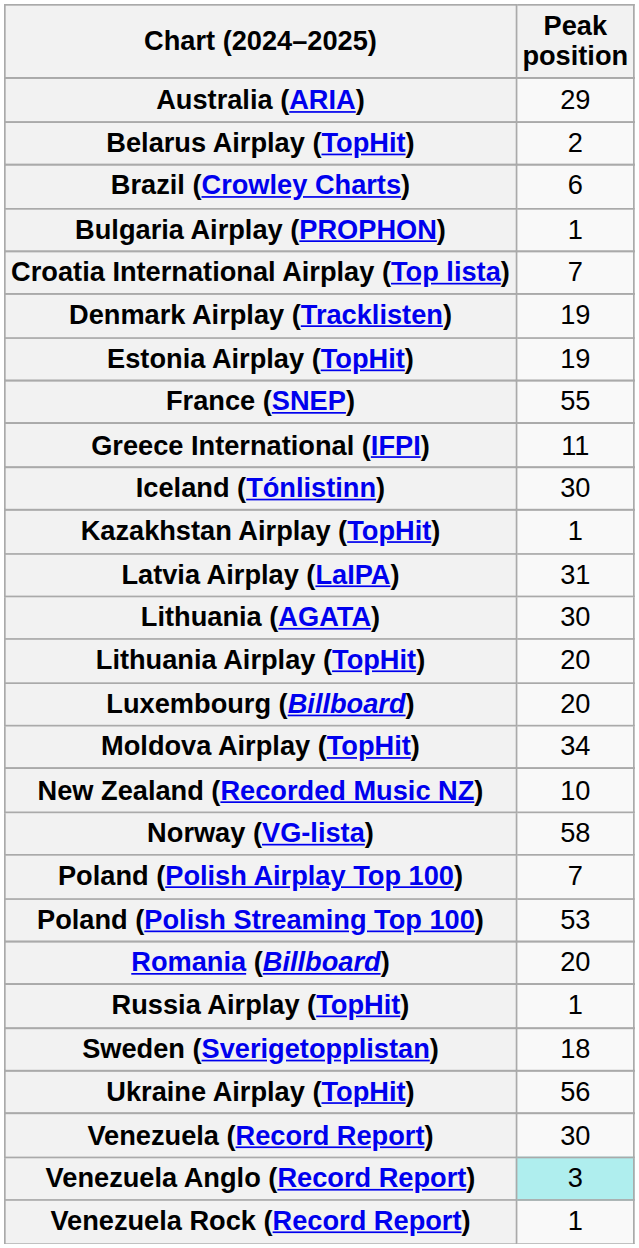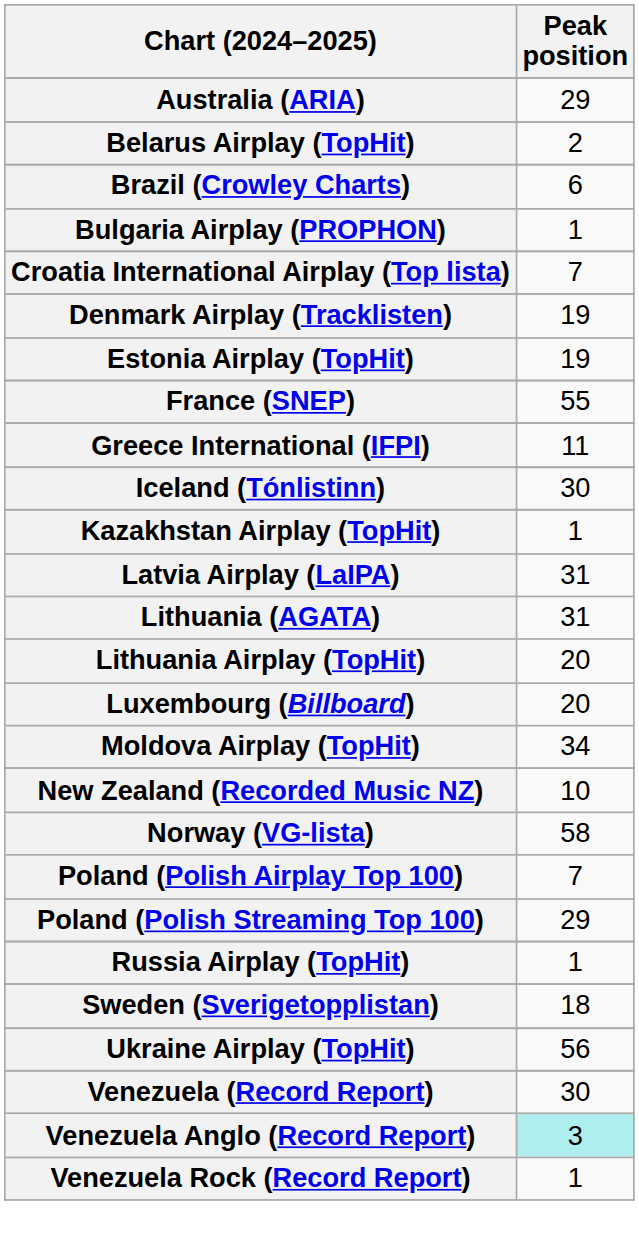Lithuania (AGATA) | Peak position: 30 -> 31
Poland (Polish Streaming Top 100) | Peak position: 53 -> 29
- row: Romania (Billboard) | 20
